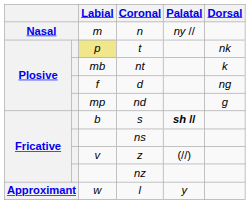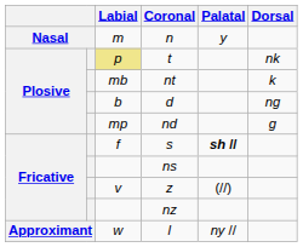n | Palatal: ny // -> y
d | Labial: f -> b
s | Labial: b -> f
l | Palatal: y -> ny //
